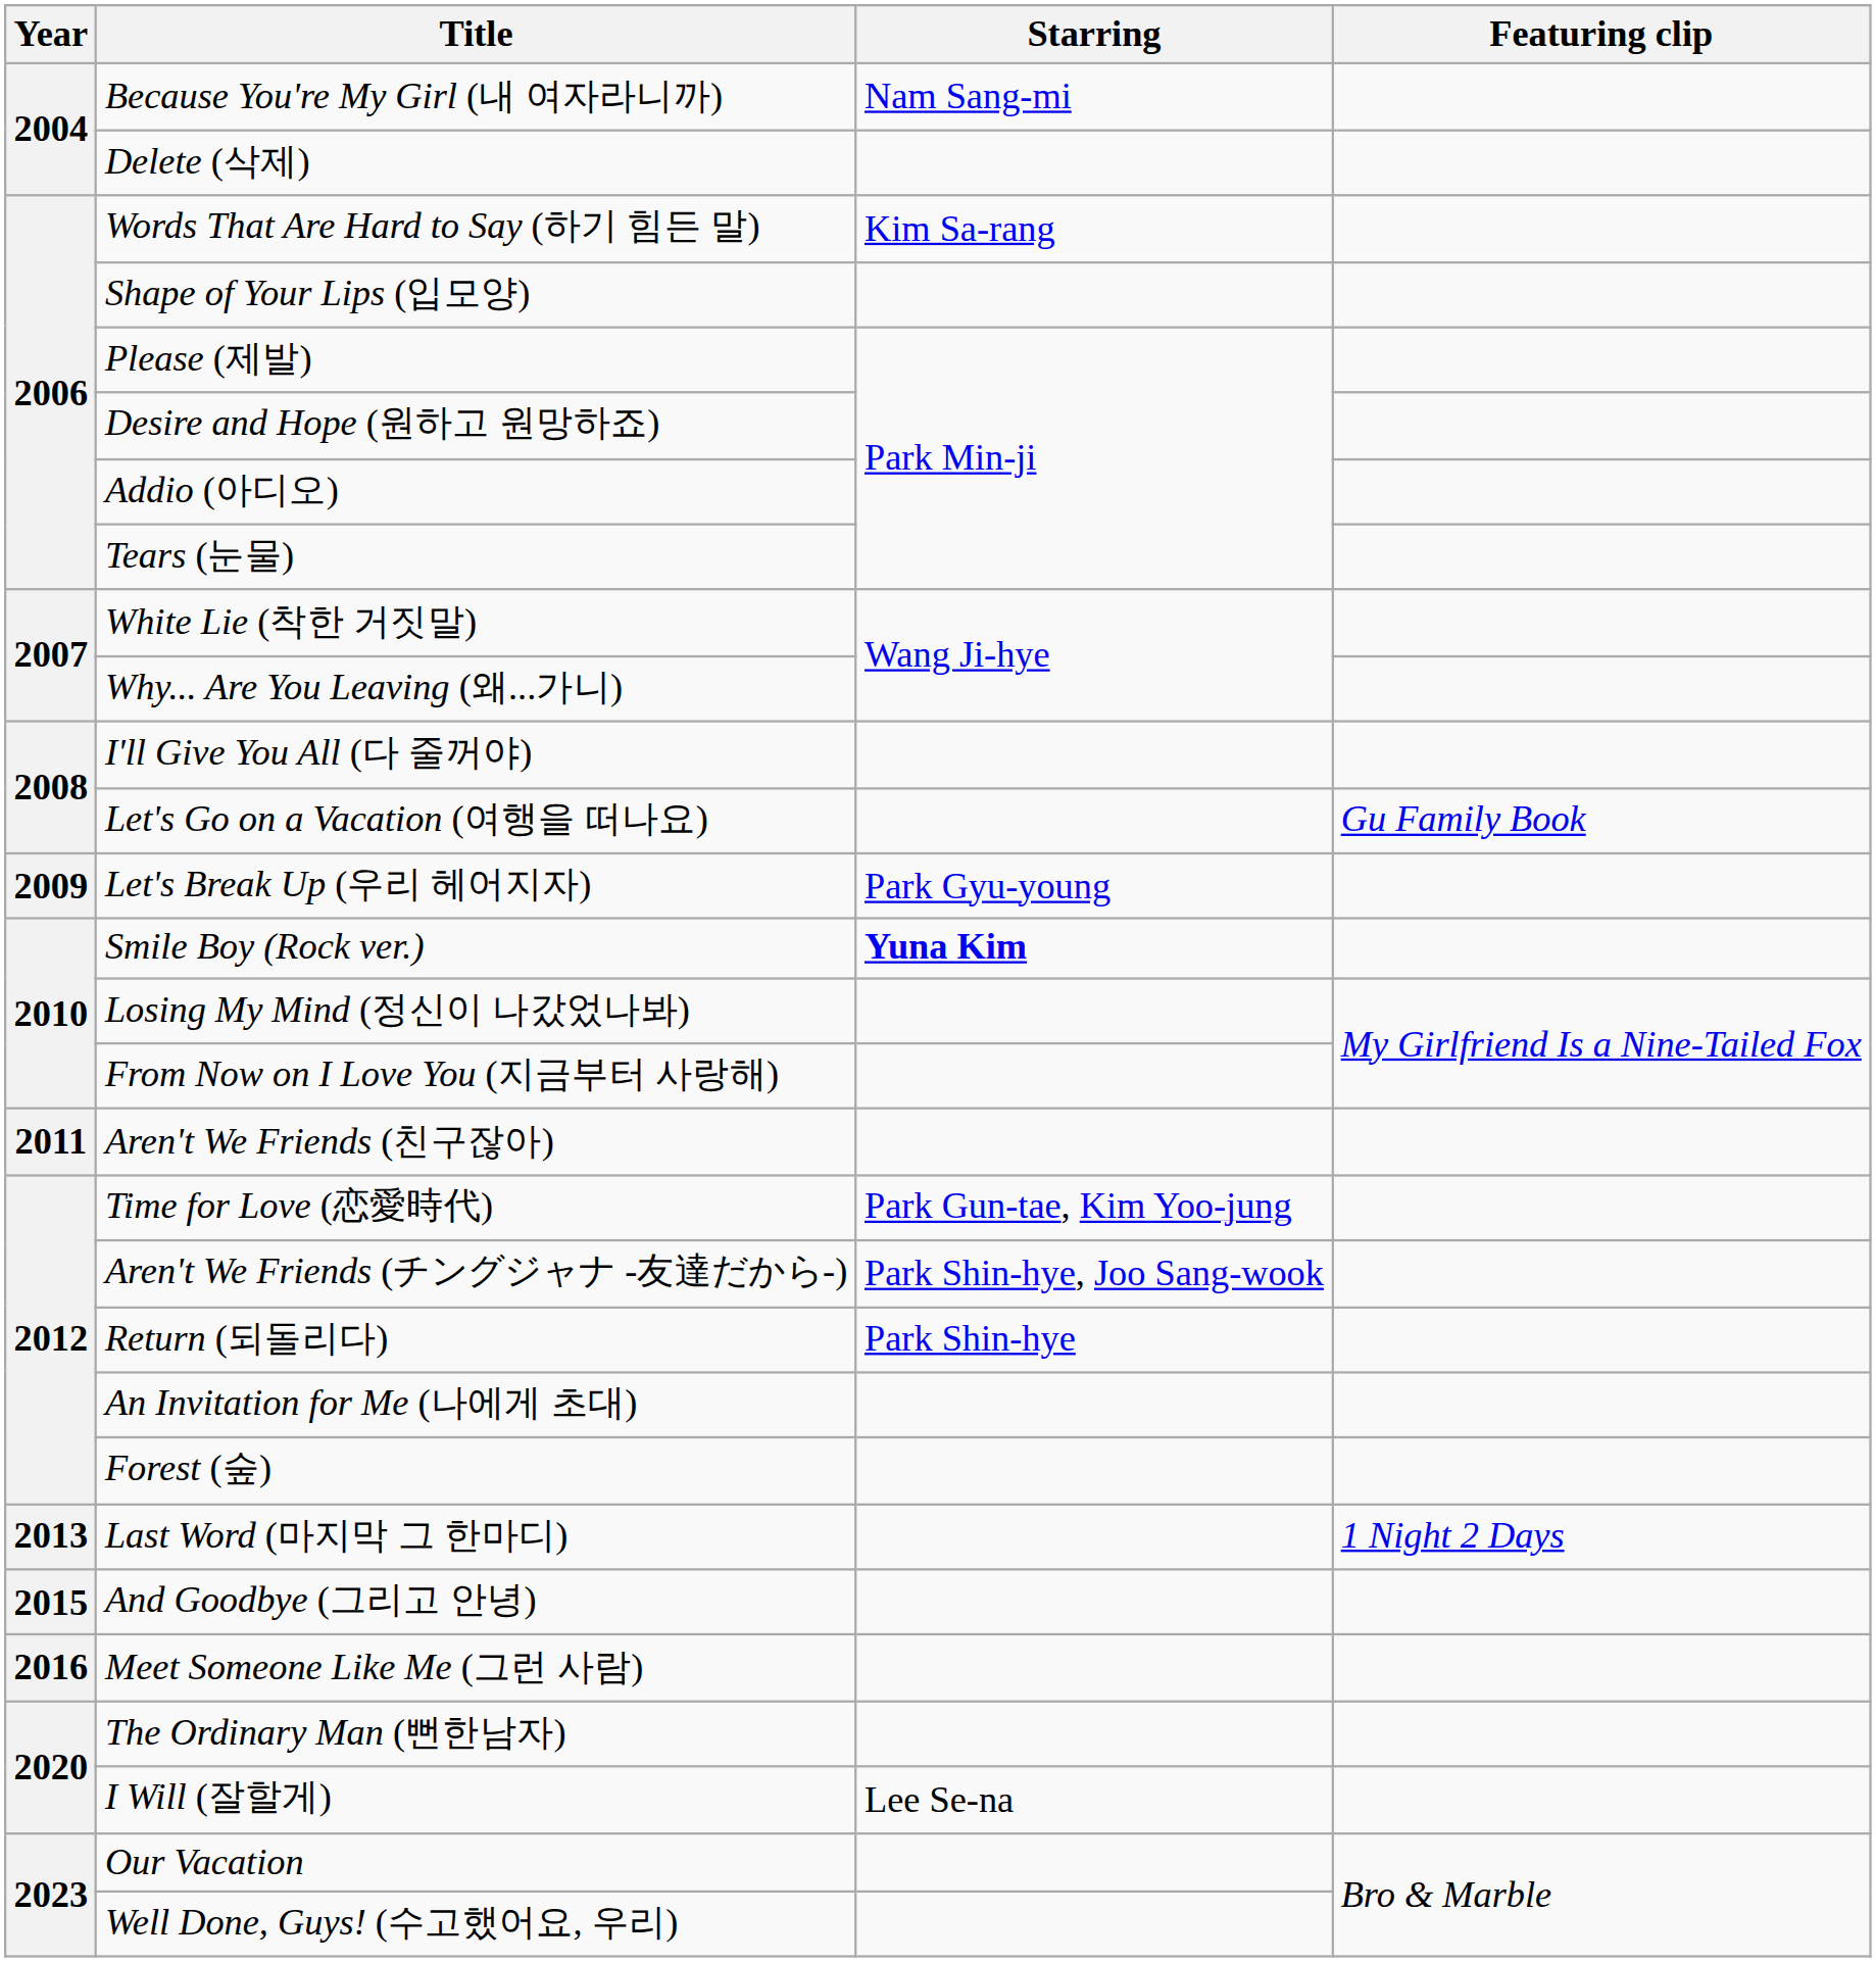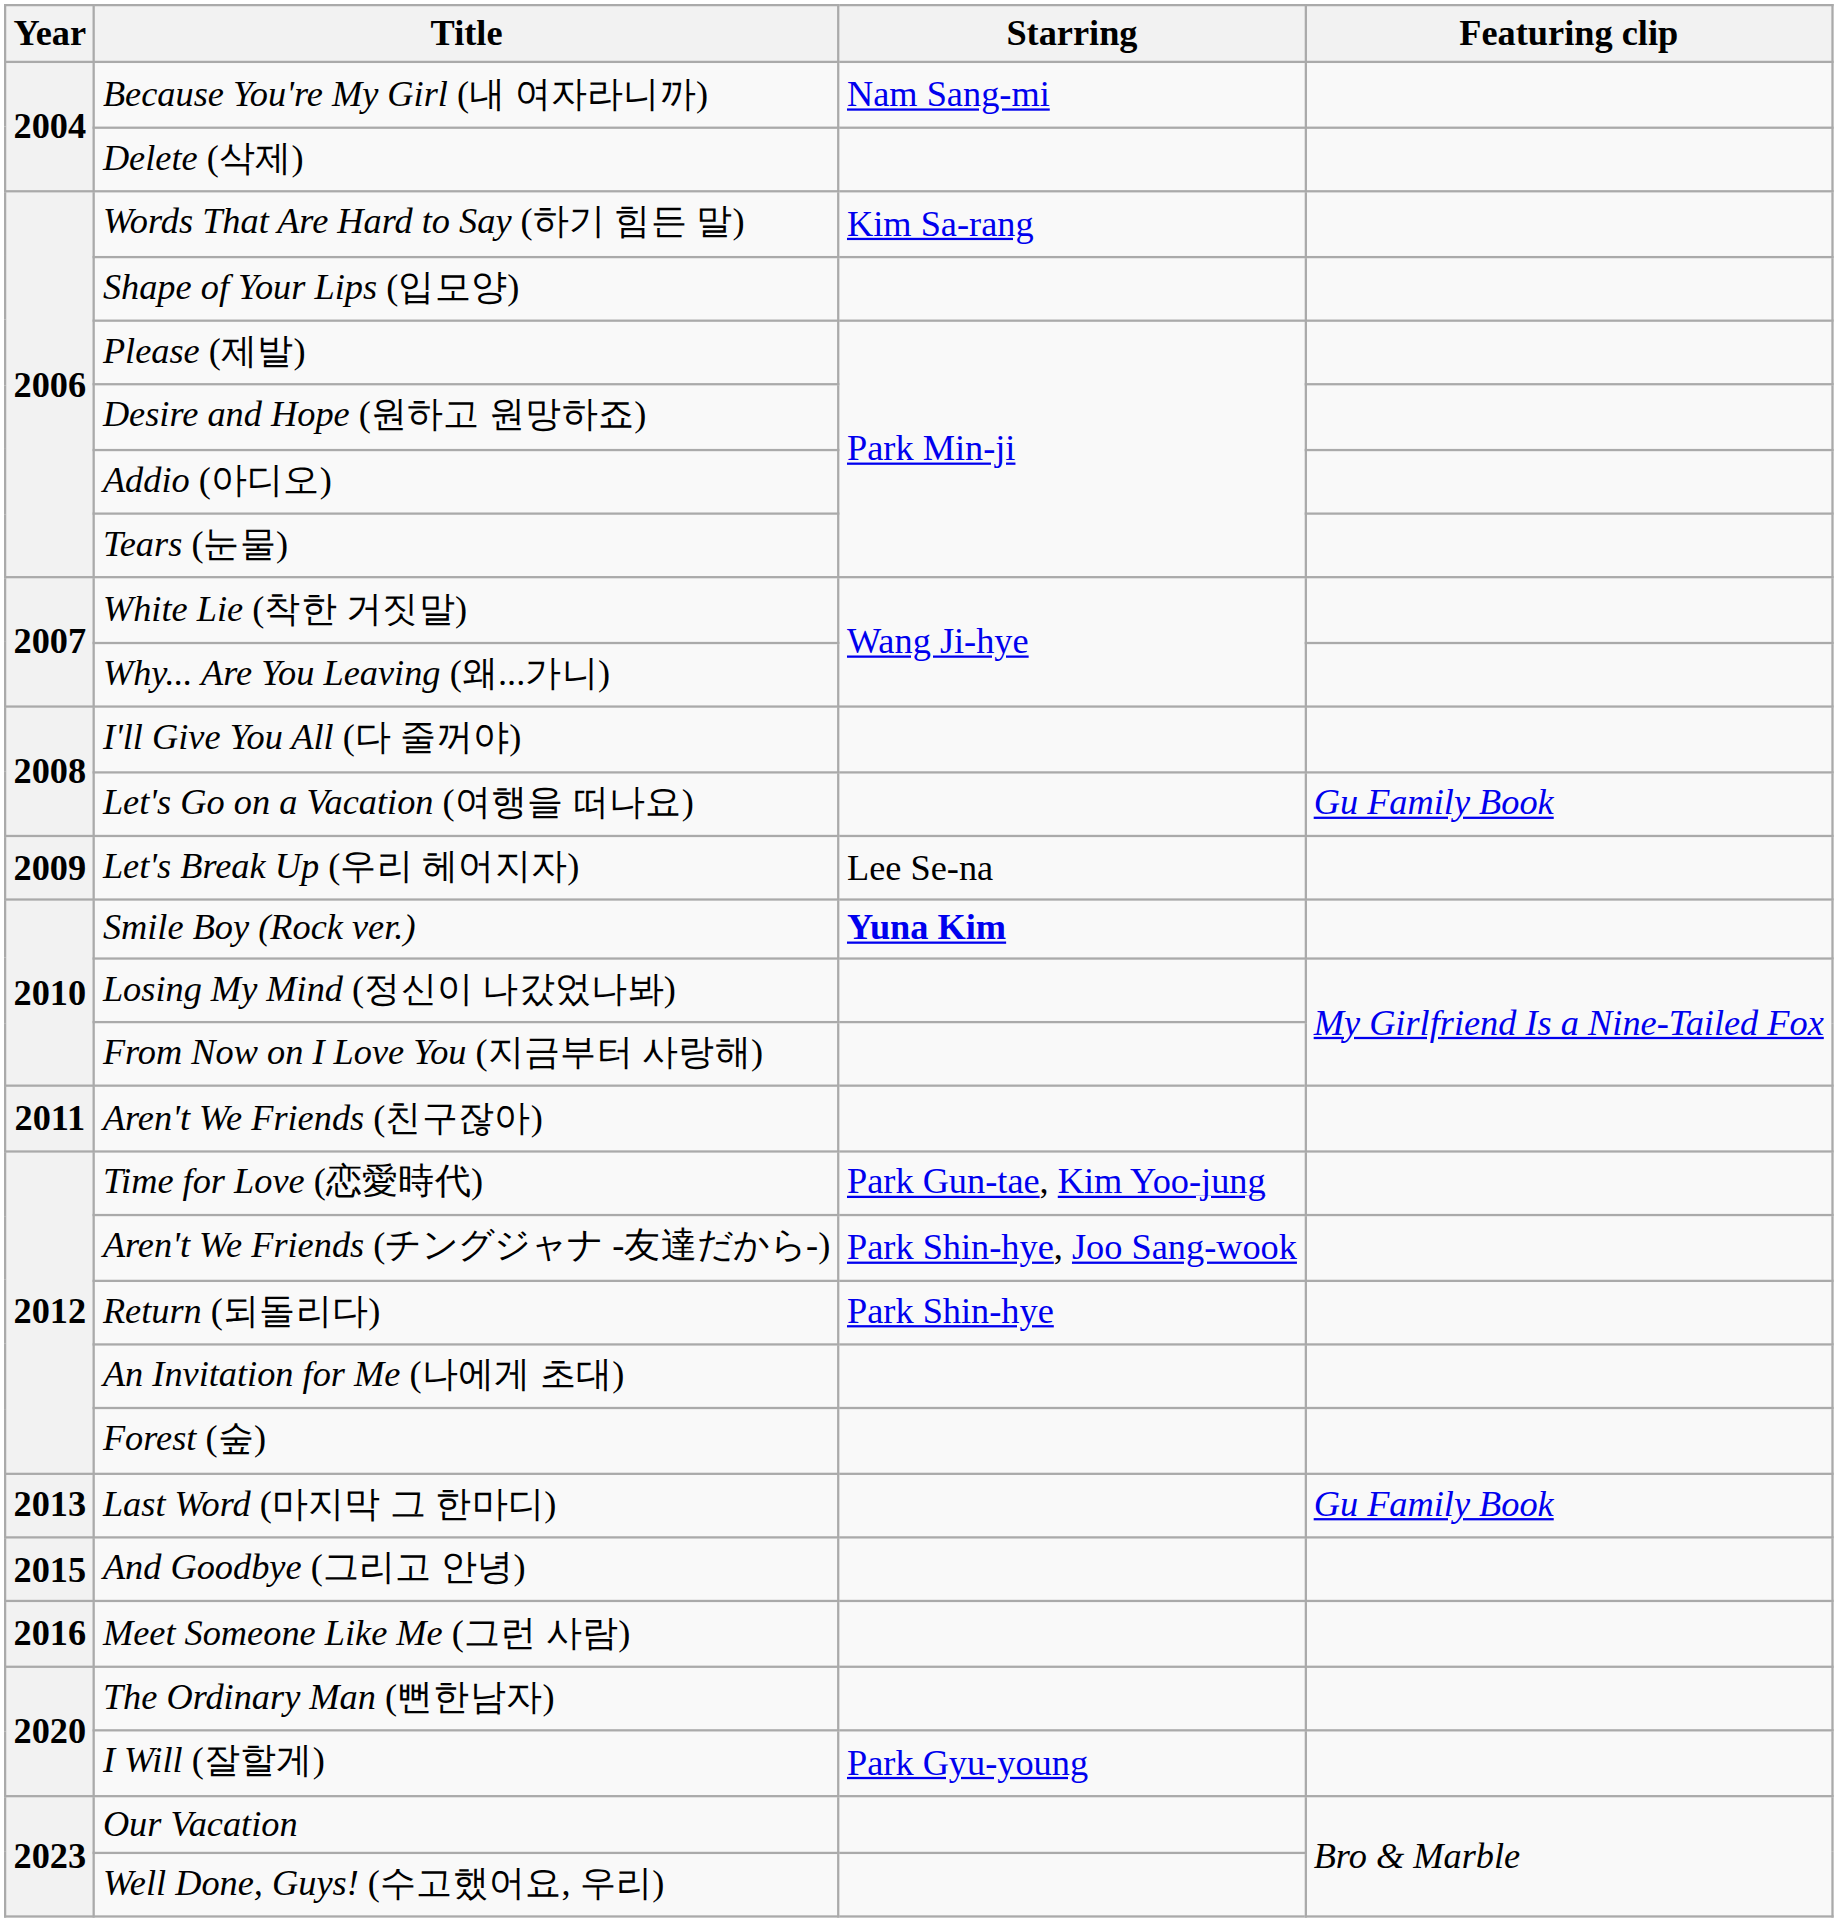Let's Break Up (우리 헤어지자) | Starring: Park Gyu-young -> Lee Se-na
Last Word (마지막 그 한마디) | Featuring clip: 1 Night 2 Days -> Gu Family Book
I Will (잘할게) | Starring: Lee Se-na -> Park Gyu-young
